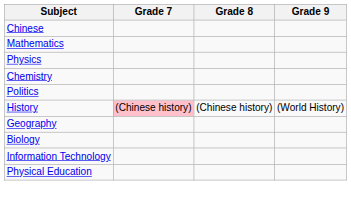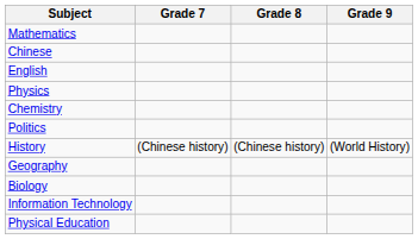rows swapped: Chinese <-> Mathematics
+ row: English
History | Grade 7: pink background -> no background
